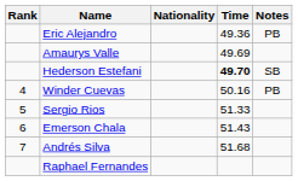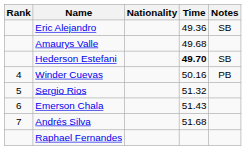Eric Alejandro | Notes: PB -> SB
Amaurys Valle | Time: 49.69 -> 49.68
Sergio Rios | Time: 51.33 -> 51.32
